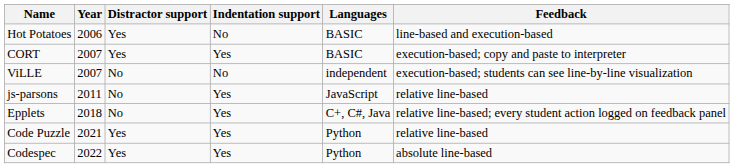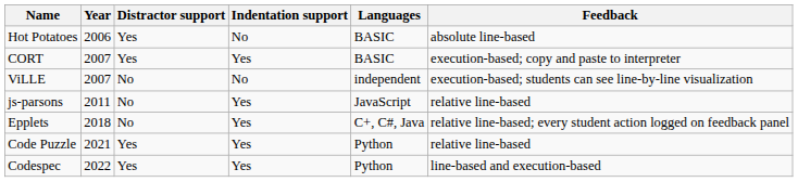Hot Potatoes | Feedback: line-based and execution-based -> absolute line-based
Codespec | Feedback: absolute line-based -> line-based and execution-based
